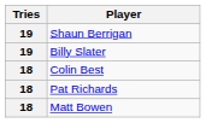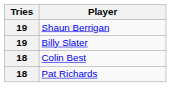- row: 18 | Matt Bowen
